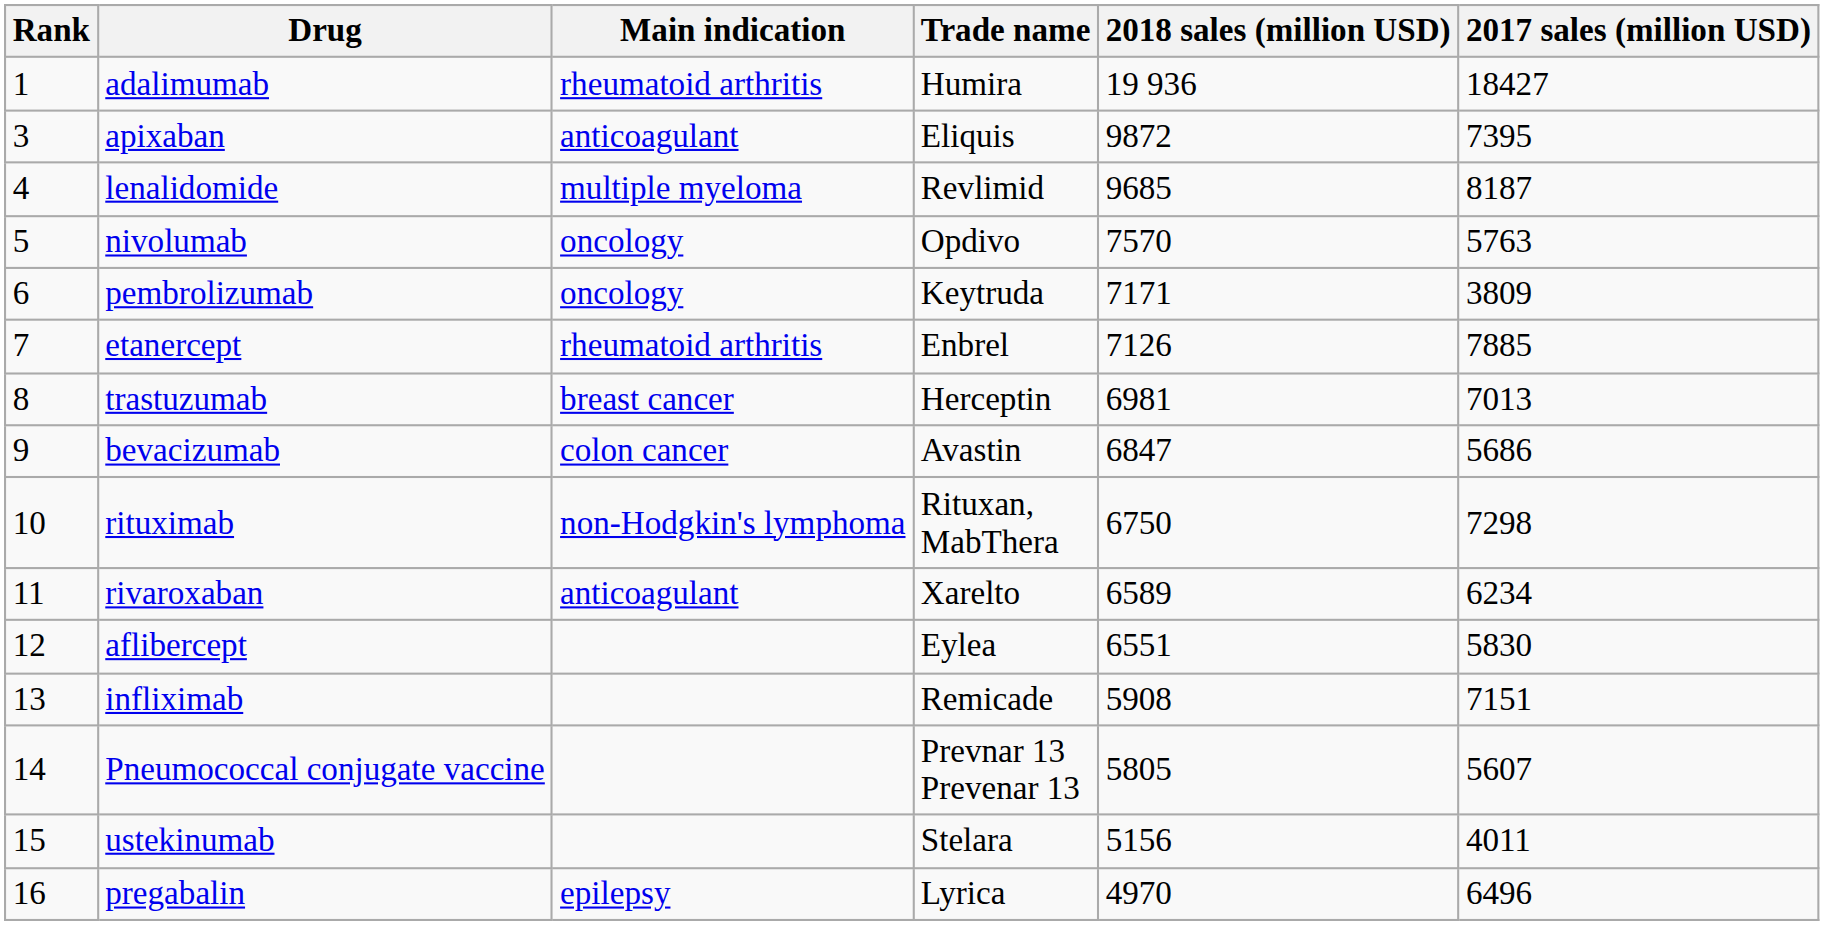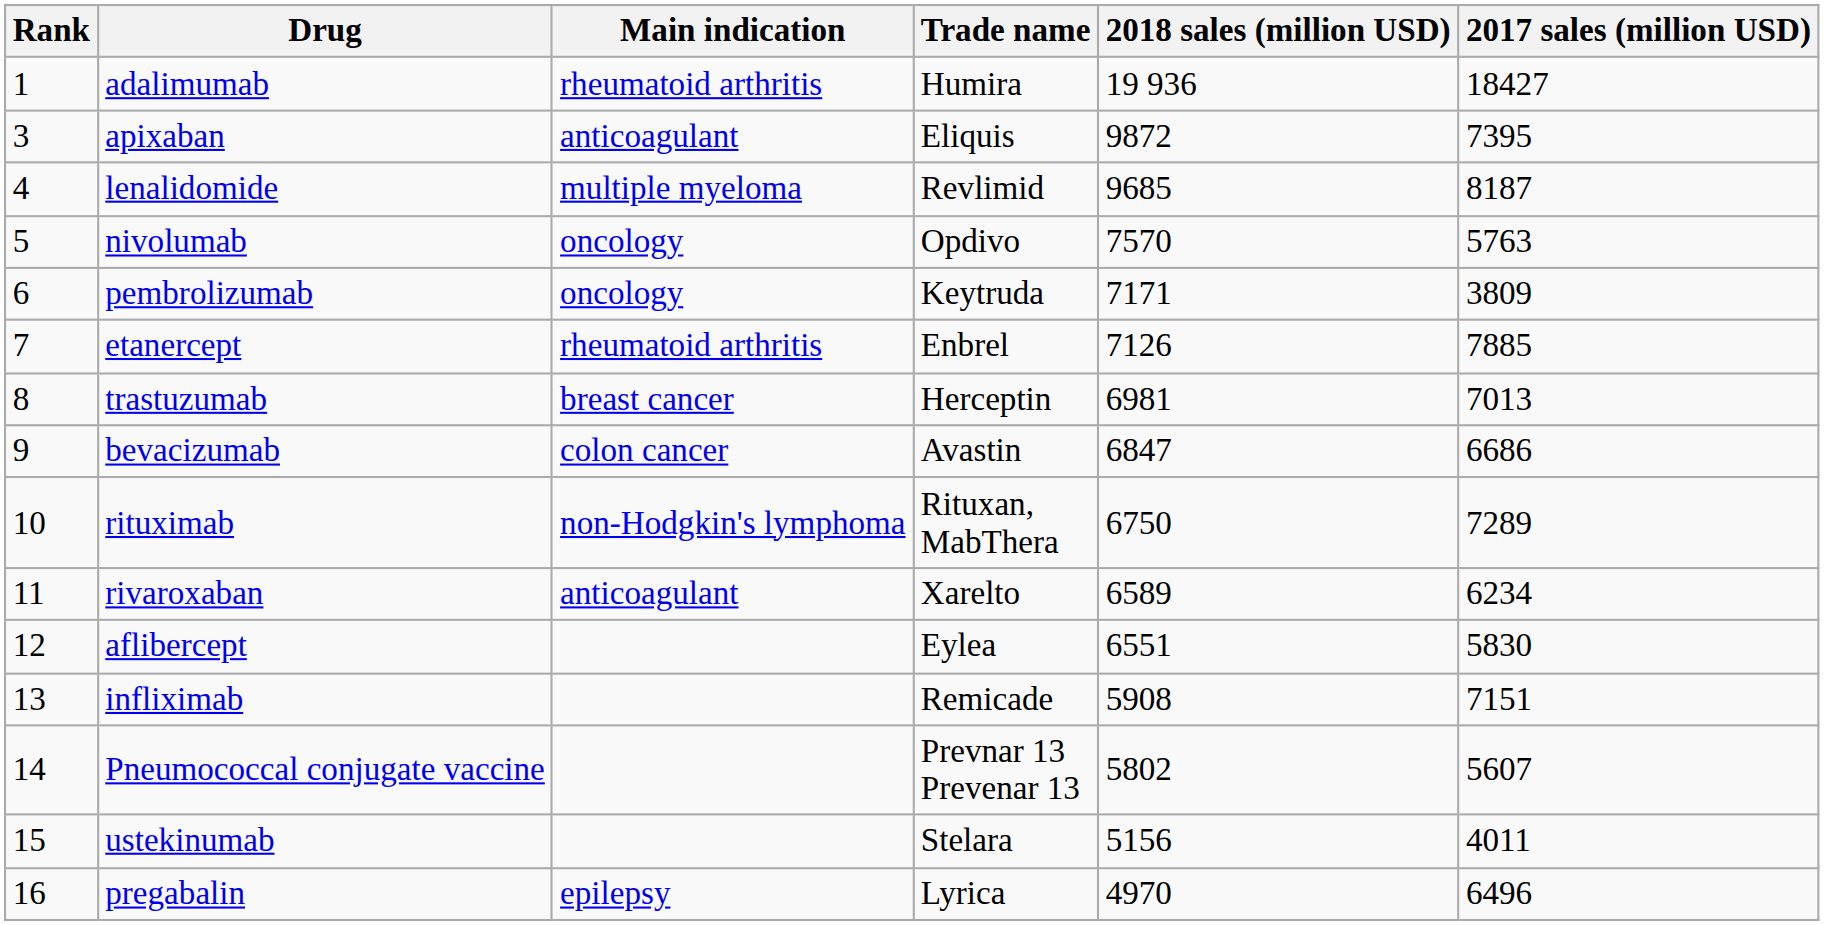bevacizumab | 2017 sales (million USD): 5686 -> 6686
rituximab | 2017 sales (million USD): 7298 -> 7289
Pneumococcal conjugate vaccine | 2018 sales (million USD): 5805 -> 5802
